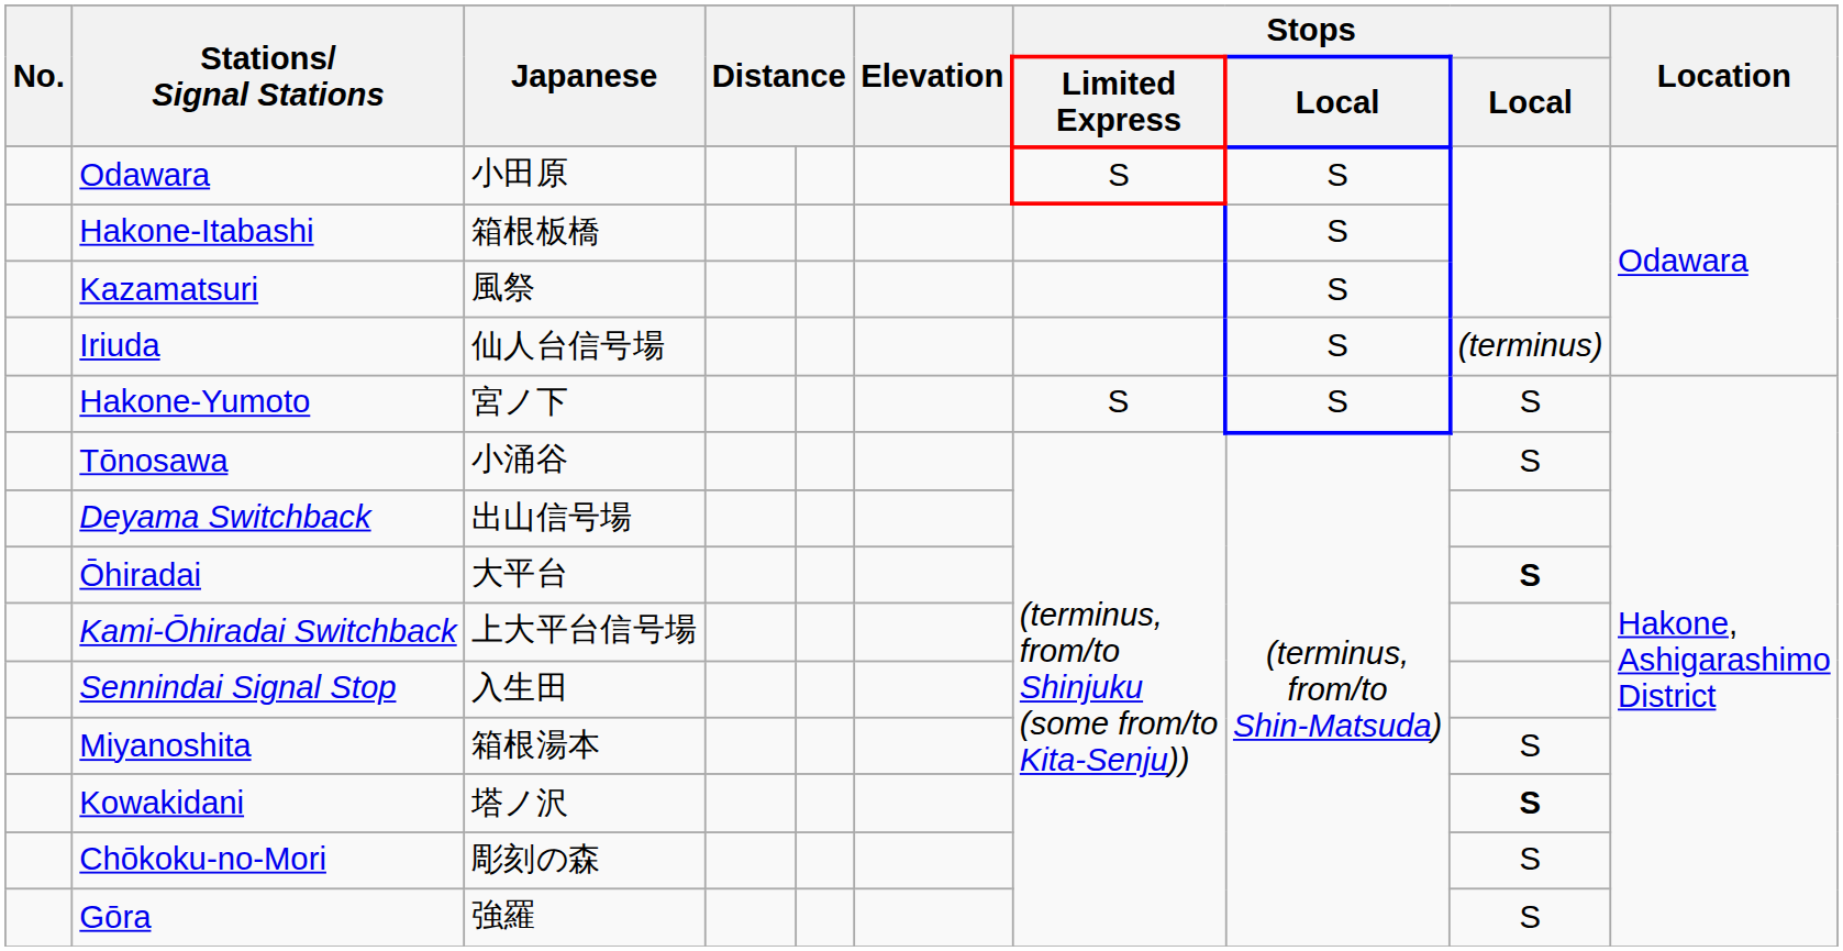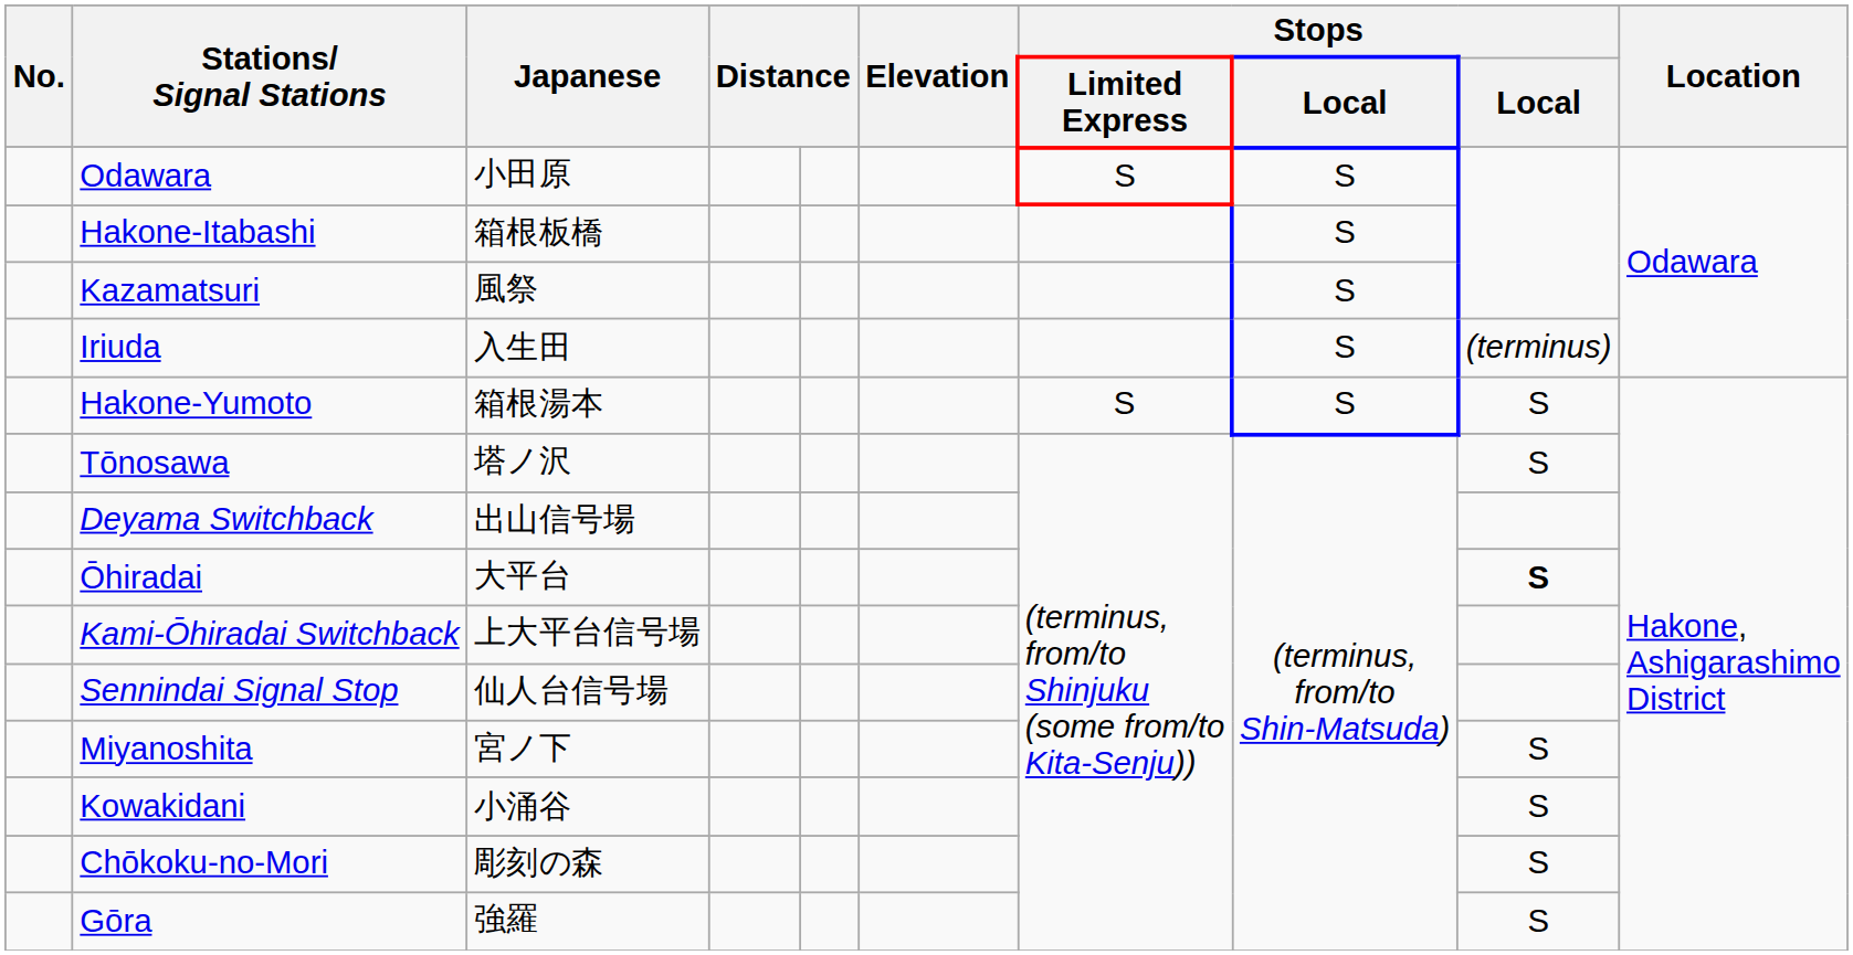Iriuda | Japanese: 仙人台信号場 -> 入生田
Hakone-Yumoto | Japanese: 宮ノ下 -> 箱根湯本
Tōnosawa | Japanese: 小涌谷 -> 塔ノ沢
Sennindai Signal Stop | Japanese: 入生田 -> 仙人台信号場
Miyanoshita | Japanese: 箱根湯本 -> 宮ノ下
Kowakidani | Japanese: 塔ノ沢 -> 小涌谷
Kowakidani | column 9: bold -> normal
